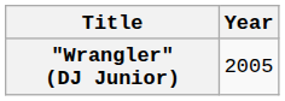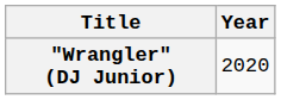"Wrangler" (DJ Junior) | Year: 2005 -> 2020
